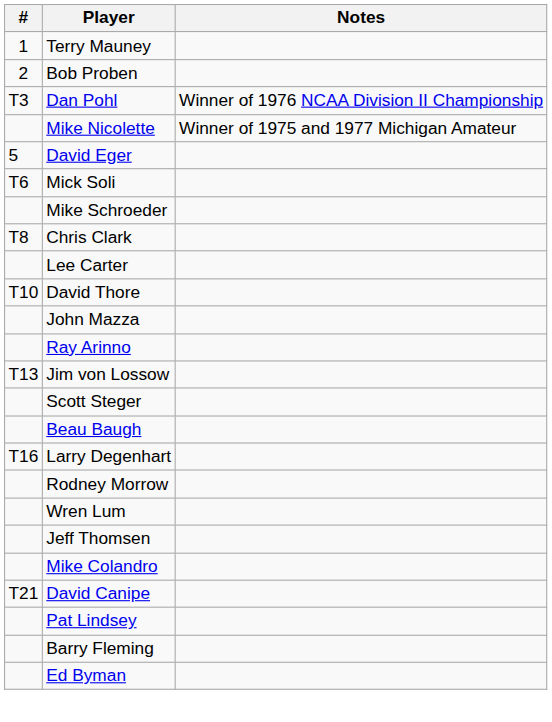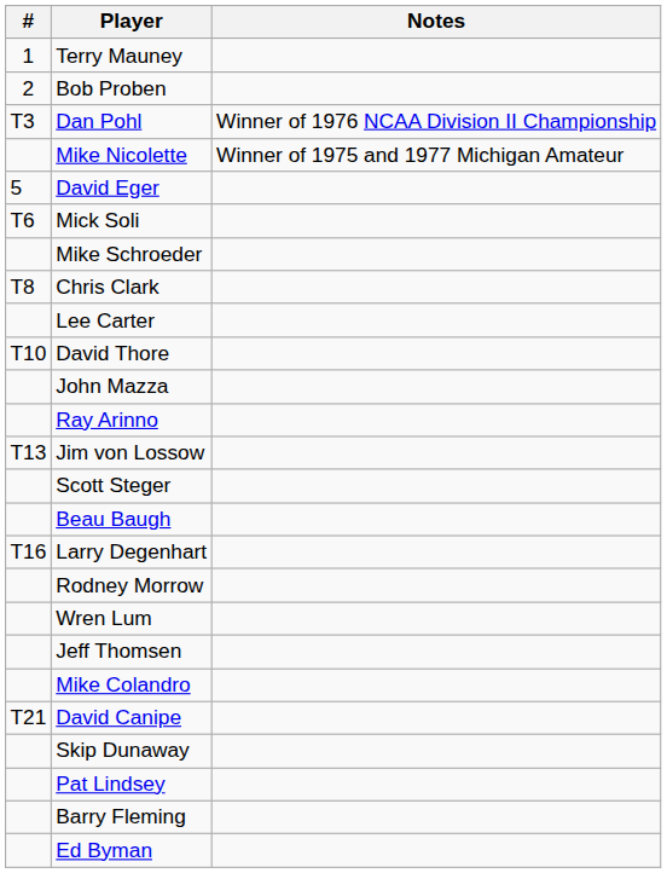+ row: Skip Dunaway
